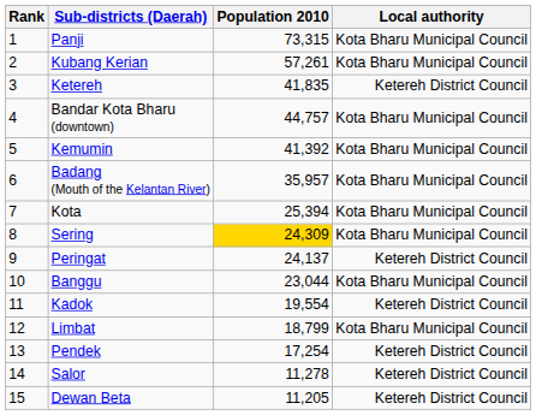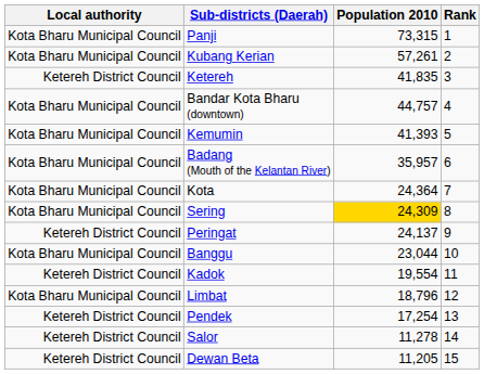columns swapped: Rank <-> Local authority
Kemumin | Population 2010: 41,392 -> 41,393
Kota | Population 2010: 25,394 -> 24,364
Limbat | Population 2010: 18,799 -> 18,796
